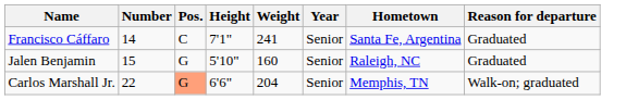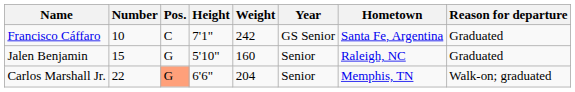Francisco Cáffaro | Number: 14 -> 10
Francisco Cáffaro | Weight: 241 -> 242
Francisco Cáffaro | Year: Senior -> GS Senior
